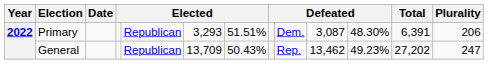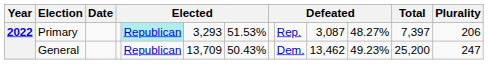Primary | column 5: no background -> paleturquoise background
Primary | column 7: 51.51% -> 51.53%
Primary | column 9: Dem. -> Rep.
Primary | column 11: 48.30% -> 48.27%
Primary | Total: 6,391 -> 7,397
General | column 9: Rep. -> Dem.
General | Total: 27,202 -> 25,200
